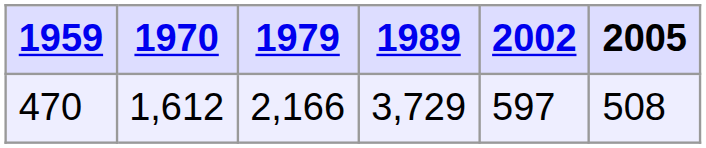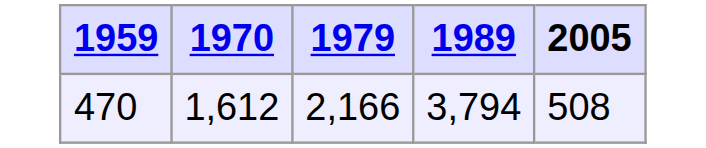- column: 2002 | 597
470 | 1989: 3,729 -> 3,794
